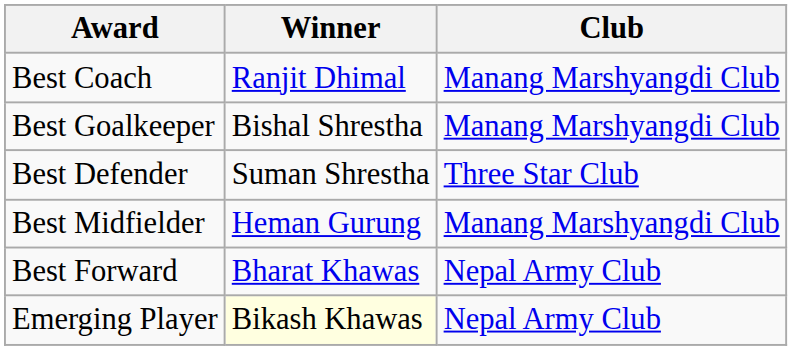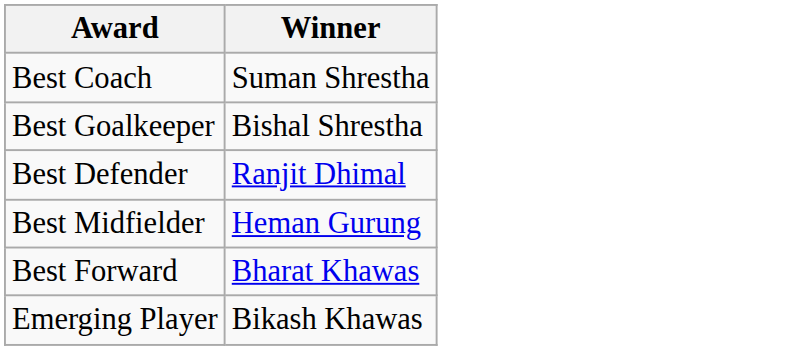- column: Club | Manang Marshyangdi Club | Manang Marshyangdi Club | Three Star Club | Manang Marshyangdi Club | Nepal Army Club | Nepal Army Club
Best Coach | Winner: Ranjit Dhimal -> Suman Shrestha
Best Defender | Winner: Suman Shrestha -> Ranjit Dhimal
Emerging Player | Winner: lightyellow background -> no background
